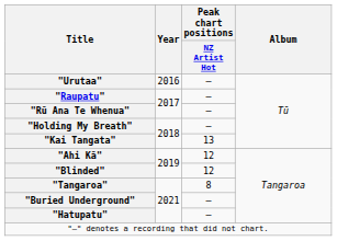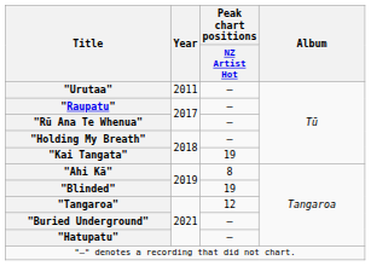"Urutaa" | Year: 2016 -> 2011
"Kai Tangata" | Peak chart positions / NZ Artist Hot: 13 -> 19
"Ahi Kā" | Peak chart positions / NZ Artist Hot: 12 -> 8
"Blinded" | Peak chart positions / NZ Artist Hot: 12 -> 19
"Tangaroa" | Peak chart positions / NZ Artist Hot: 8 -> 12
